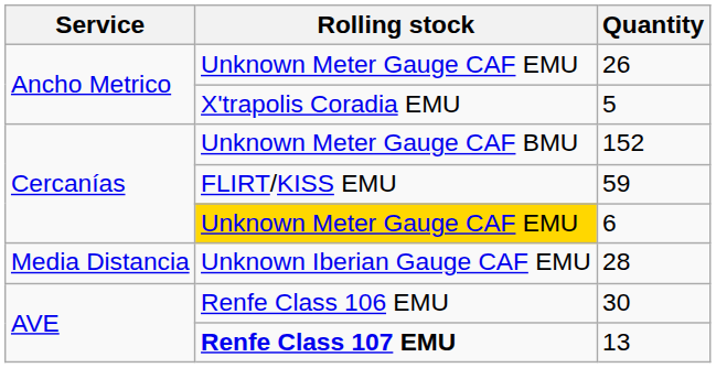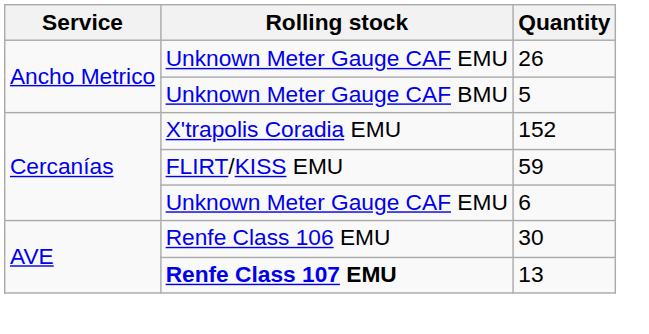5 | Rolling stock: X'trapolis Coradia EMU -> Unknown Meter Gauge CAF BMU
152 | Rolling stock: Unknown Meter Gauge CAF BMU -> X'trapolis Coradia EMU
6 | Rolling stock: gold background -> no background
- row: Media Distancia | Unknown Iberian Gauge CAF EMU | 28
